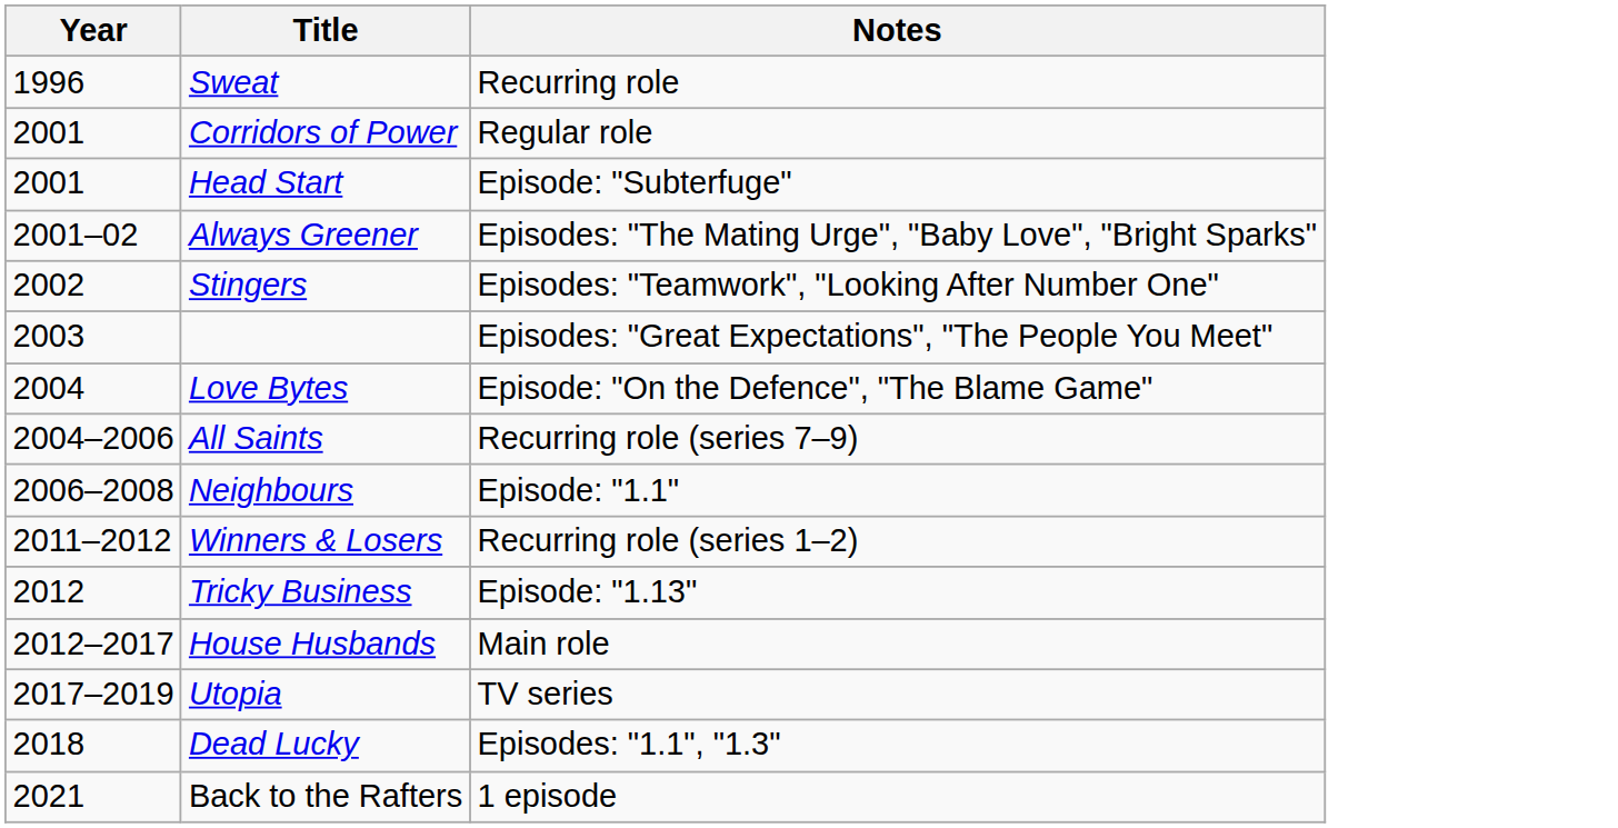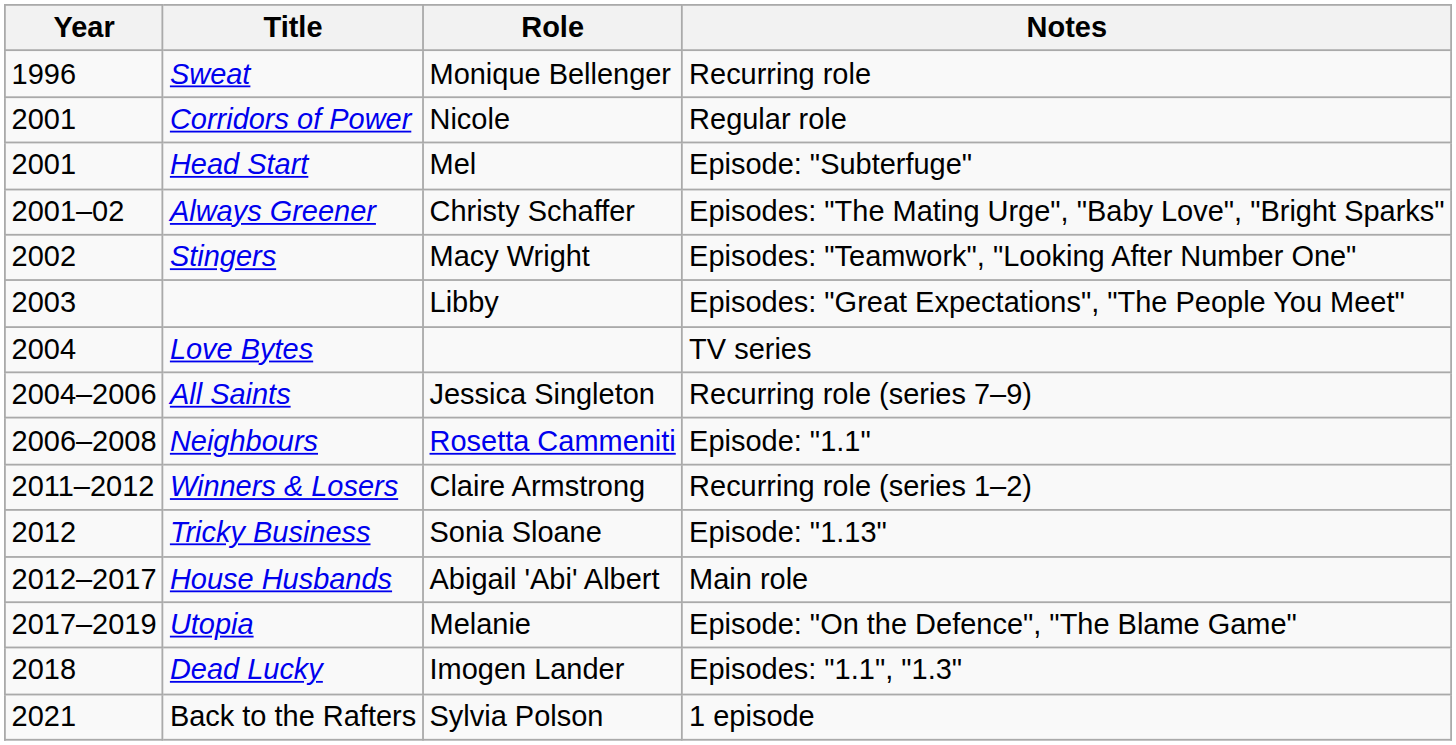+ column: Role | Monique Bellenger | Nicole | Mel | Christy Schaffer | Macy Wright | Libby | Jessica Singleton | Rosetta Cammeniti | Claire Armstrong | Sonia Sloane | Abigail 'Abi' Albert | Melanie | Imogen Lander | Sylvia Polson
Love Bytes | Notes: Episode: "On the Defence", "The Blame Game" -> TV series
Utopia | Notes: TV series -> Episode: "On the Defence", "The Blame Game"
